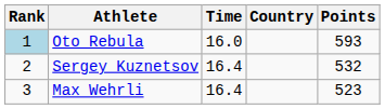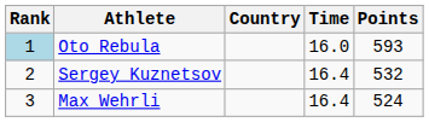columns swapped: Country <-> Time
Max Wehrli | Points: 523 -> 524
